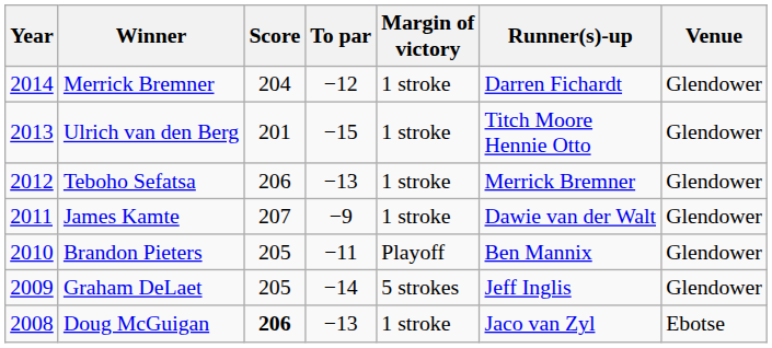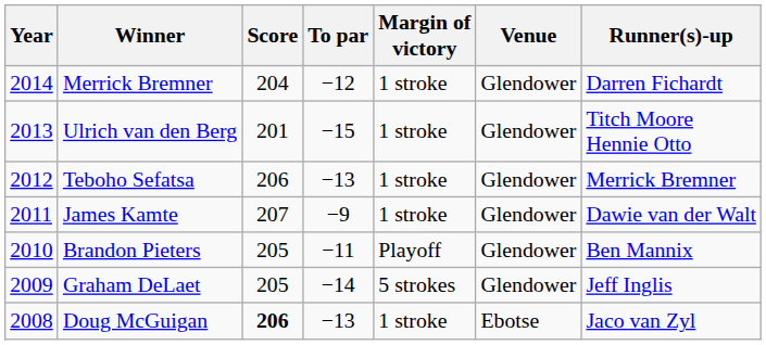columns swapped: Runner(s)-up <-> Venue
